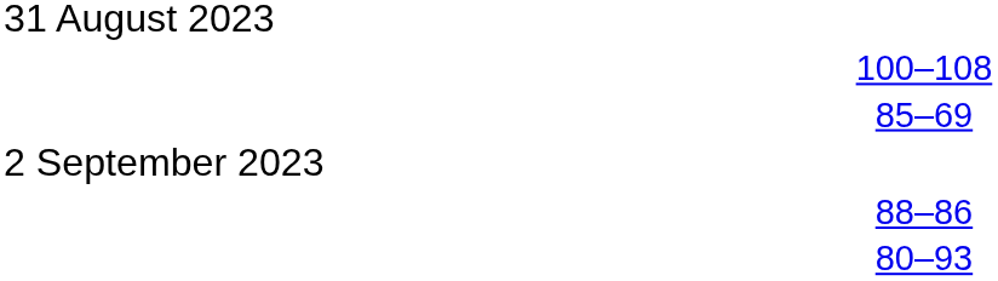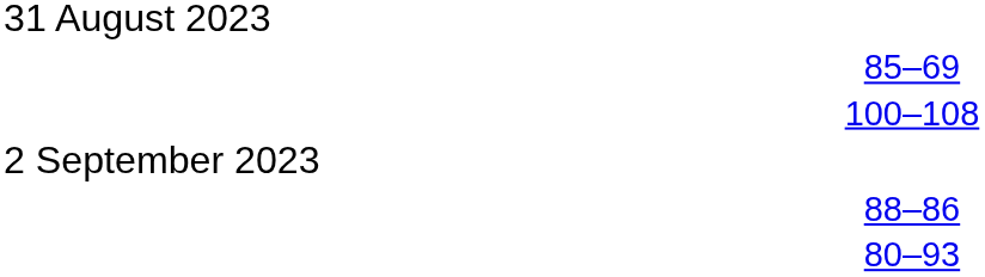rows swapped: 100–108 <-> 85–69
